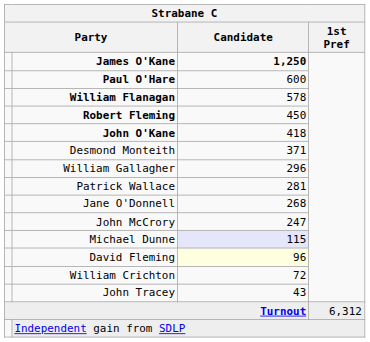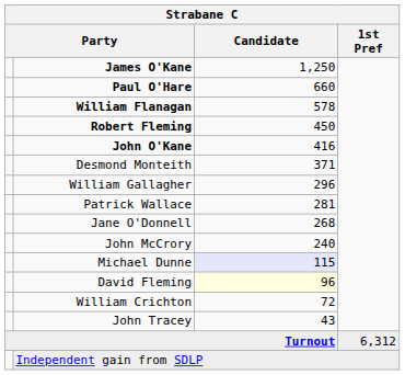James O'Kane | Candidate: bold -> normal
Paul O'Hare | Candidate: 600 -> 660
John O'Kane | Candidate: 418 -> 416
John McCrory | Candidate: 247 -> 240
